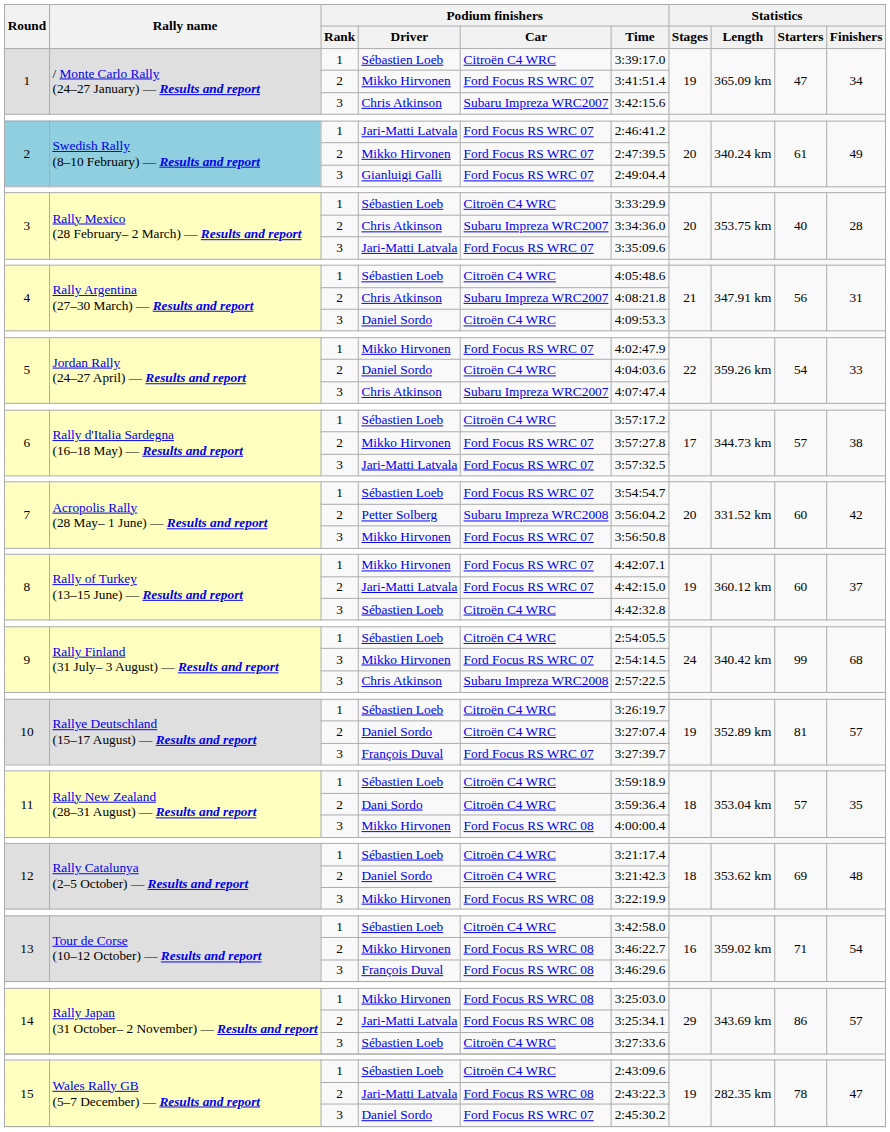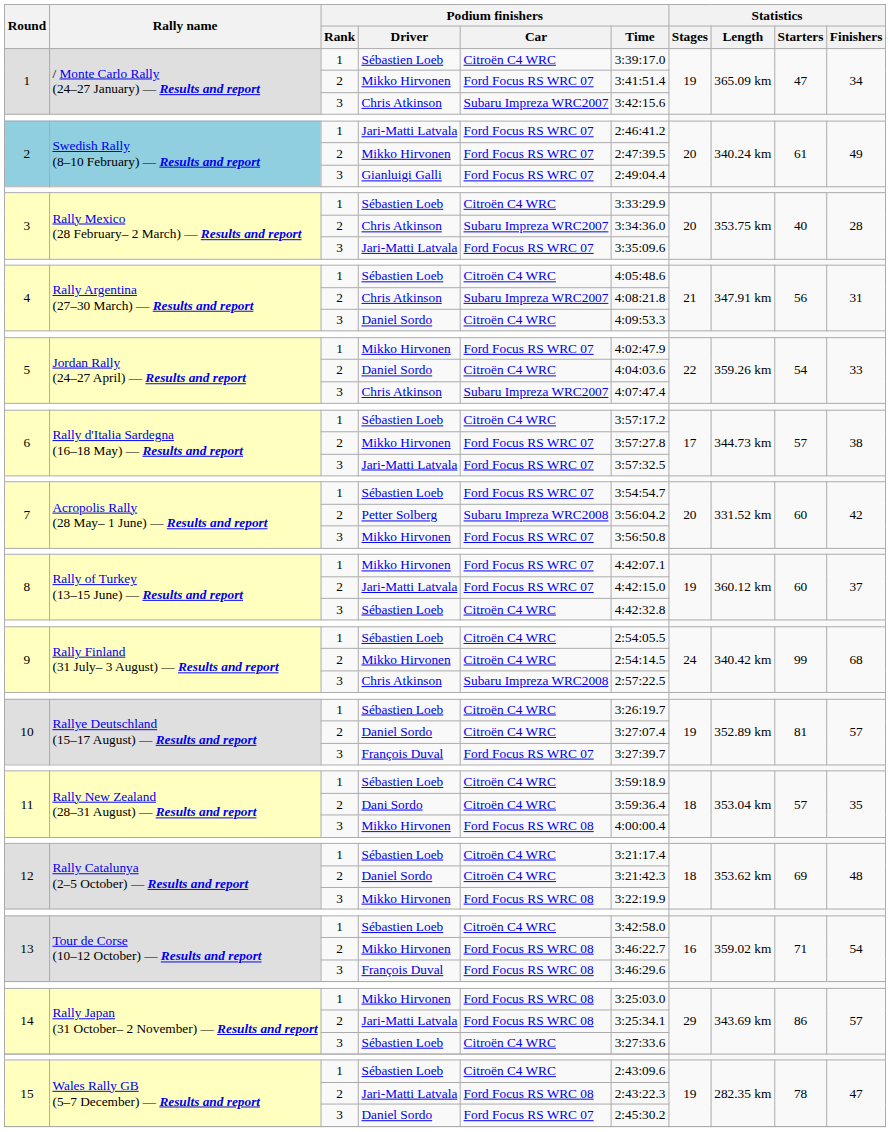9 / Mikko Hirvonen | Podium finishers / Rank: 3 -> 2
9 / Mikko Hirvonen | Podium finishers / Car: Ford Focus RS WRC 07 -> Citroën C4 WRC
